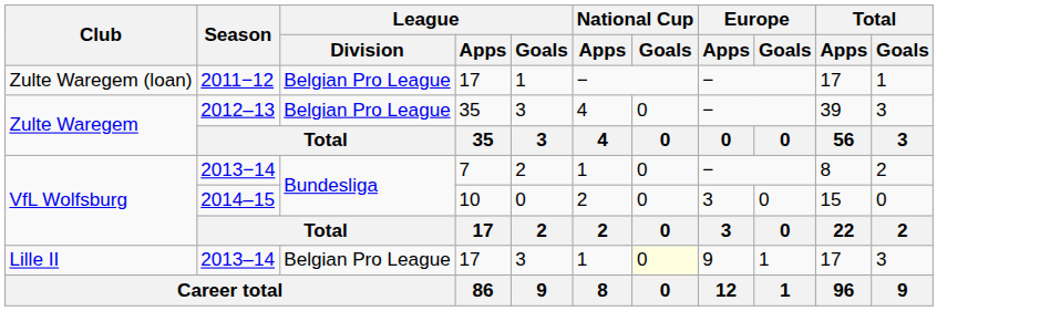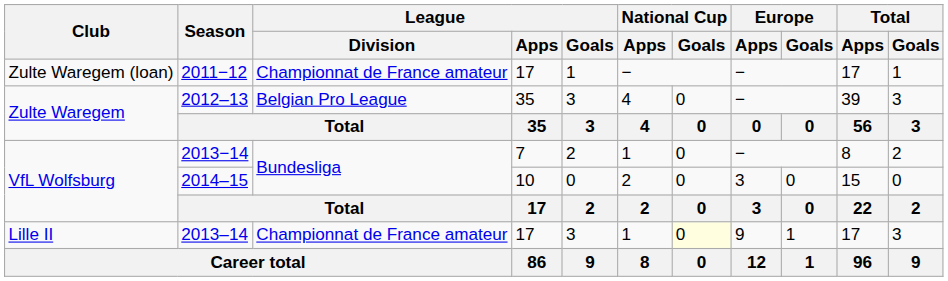2011−12 | League / Division: Belgian Pro League -> Championnat de France amateur
2013–14 | League / Division: Belgian Pro League -> Championnat de France amateur
